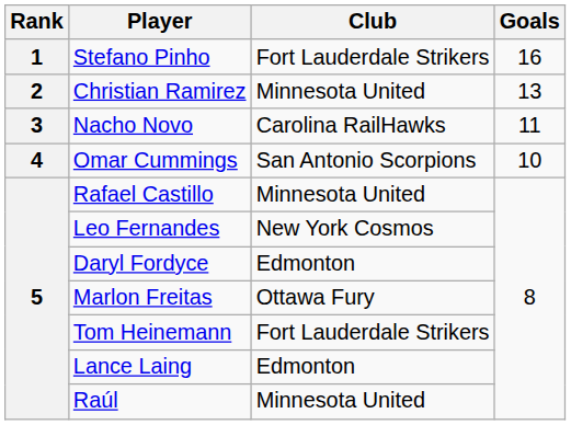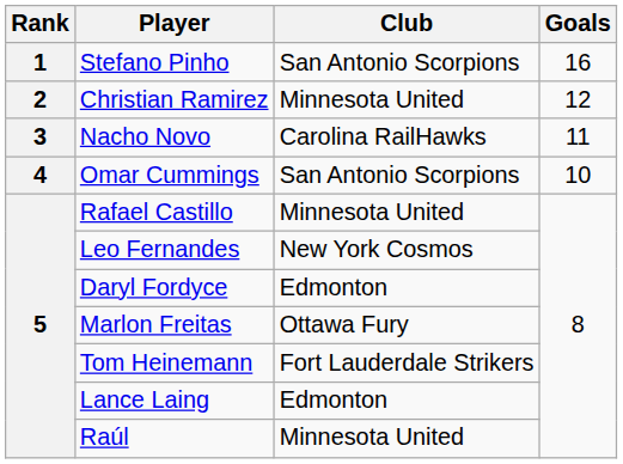Stefano Pinho | Club: Fort Lauderdale Strikers -> San Antonio Scorpions
Christian Ramirez | Goals: 13 -> 12
